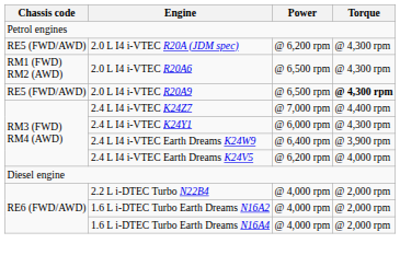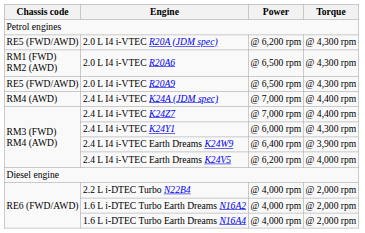2.0 L I4 i-VTEC R20A9 | Torque: bold -> normal
+ row: RM4 (AWD) | 2.4 L I4 i-VTEC K24A (JDM spec) | @ 7,000 rpm | @ 4,400 rpm
